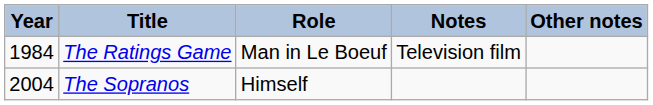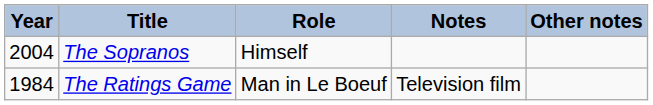rows swapped: The Ratings Game <-> The Sopranos
